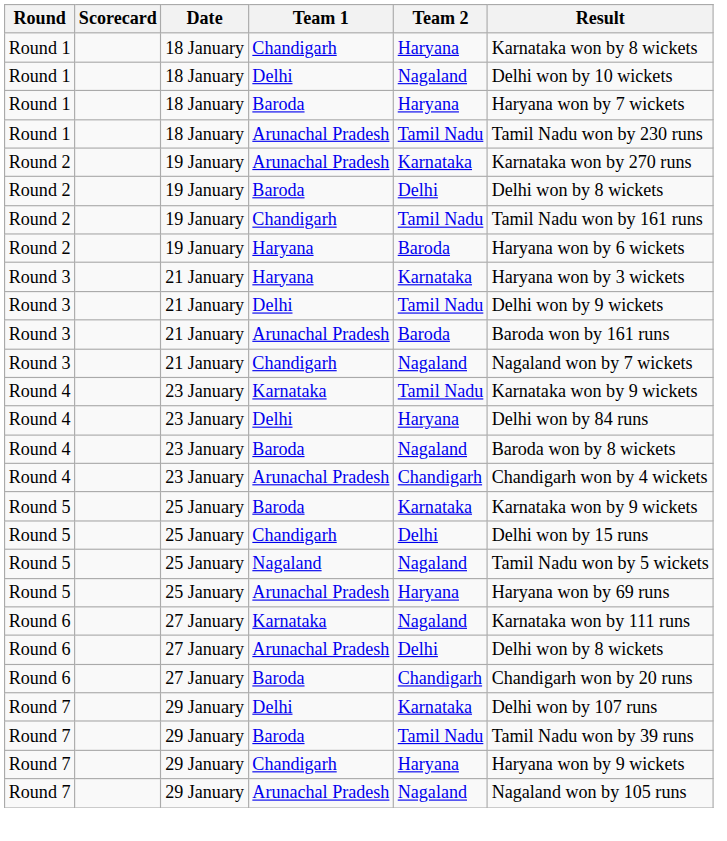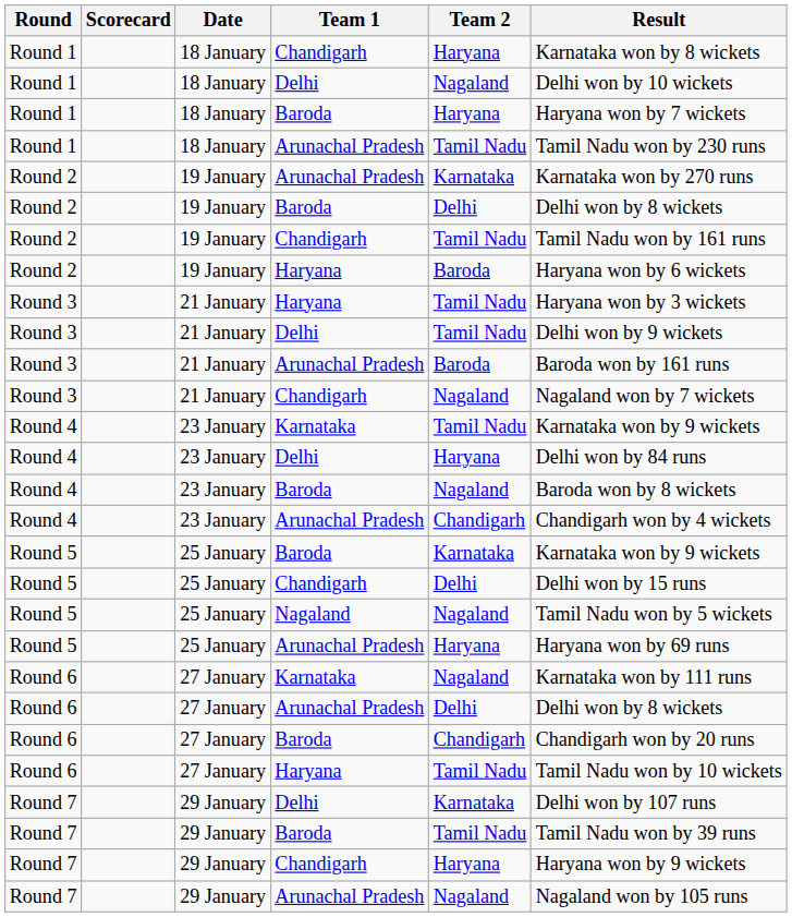Round 3 / Haryana | Team 2: Karnataka -> Tamil Nadu
+ row: Round 6 | 27 January | Haryana | Tamil Nadu | Tamil Nadu won by 10 wickets
